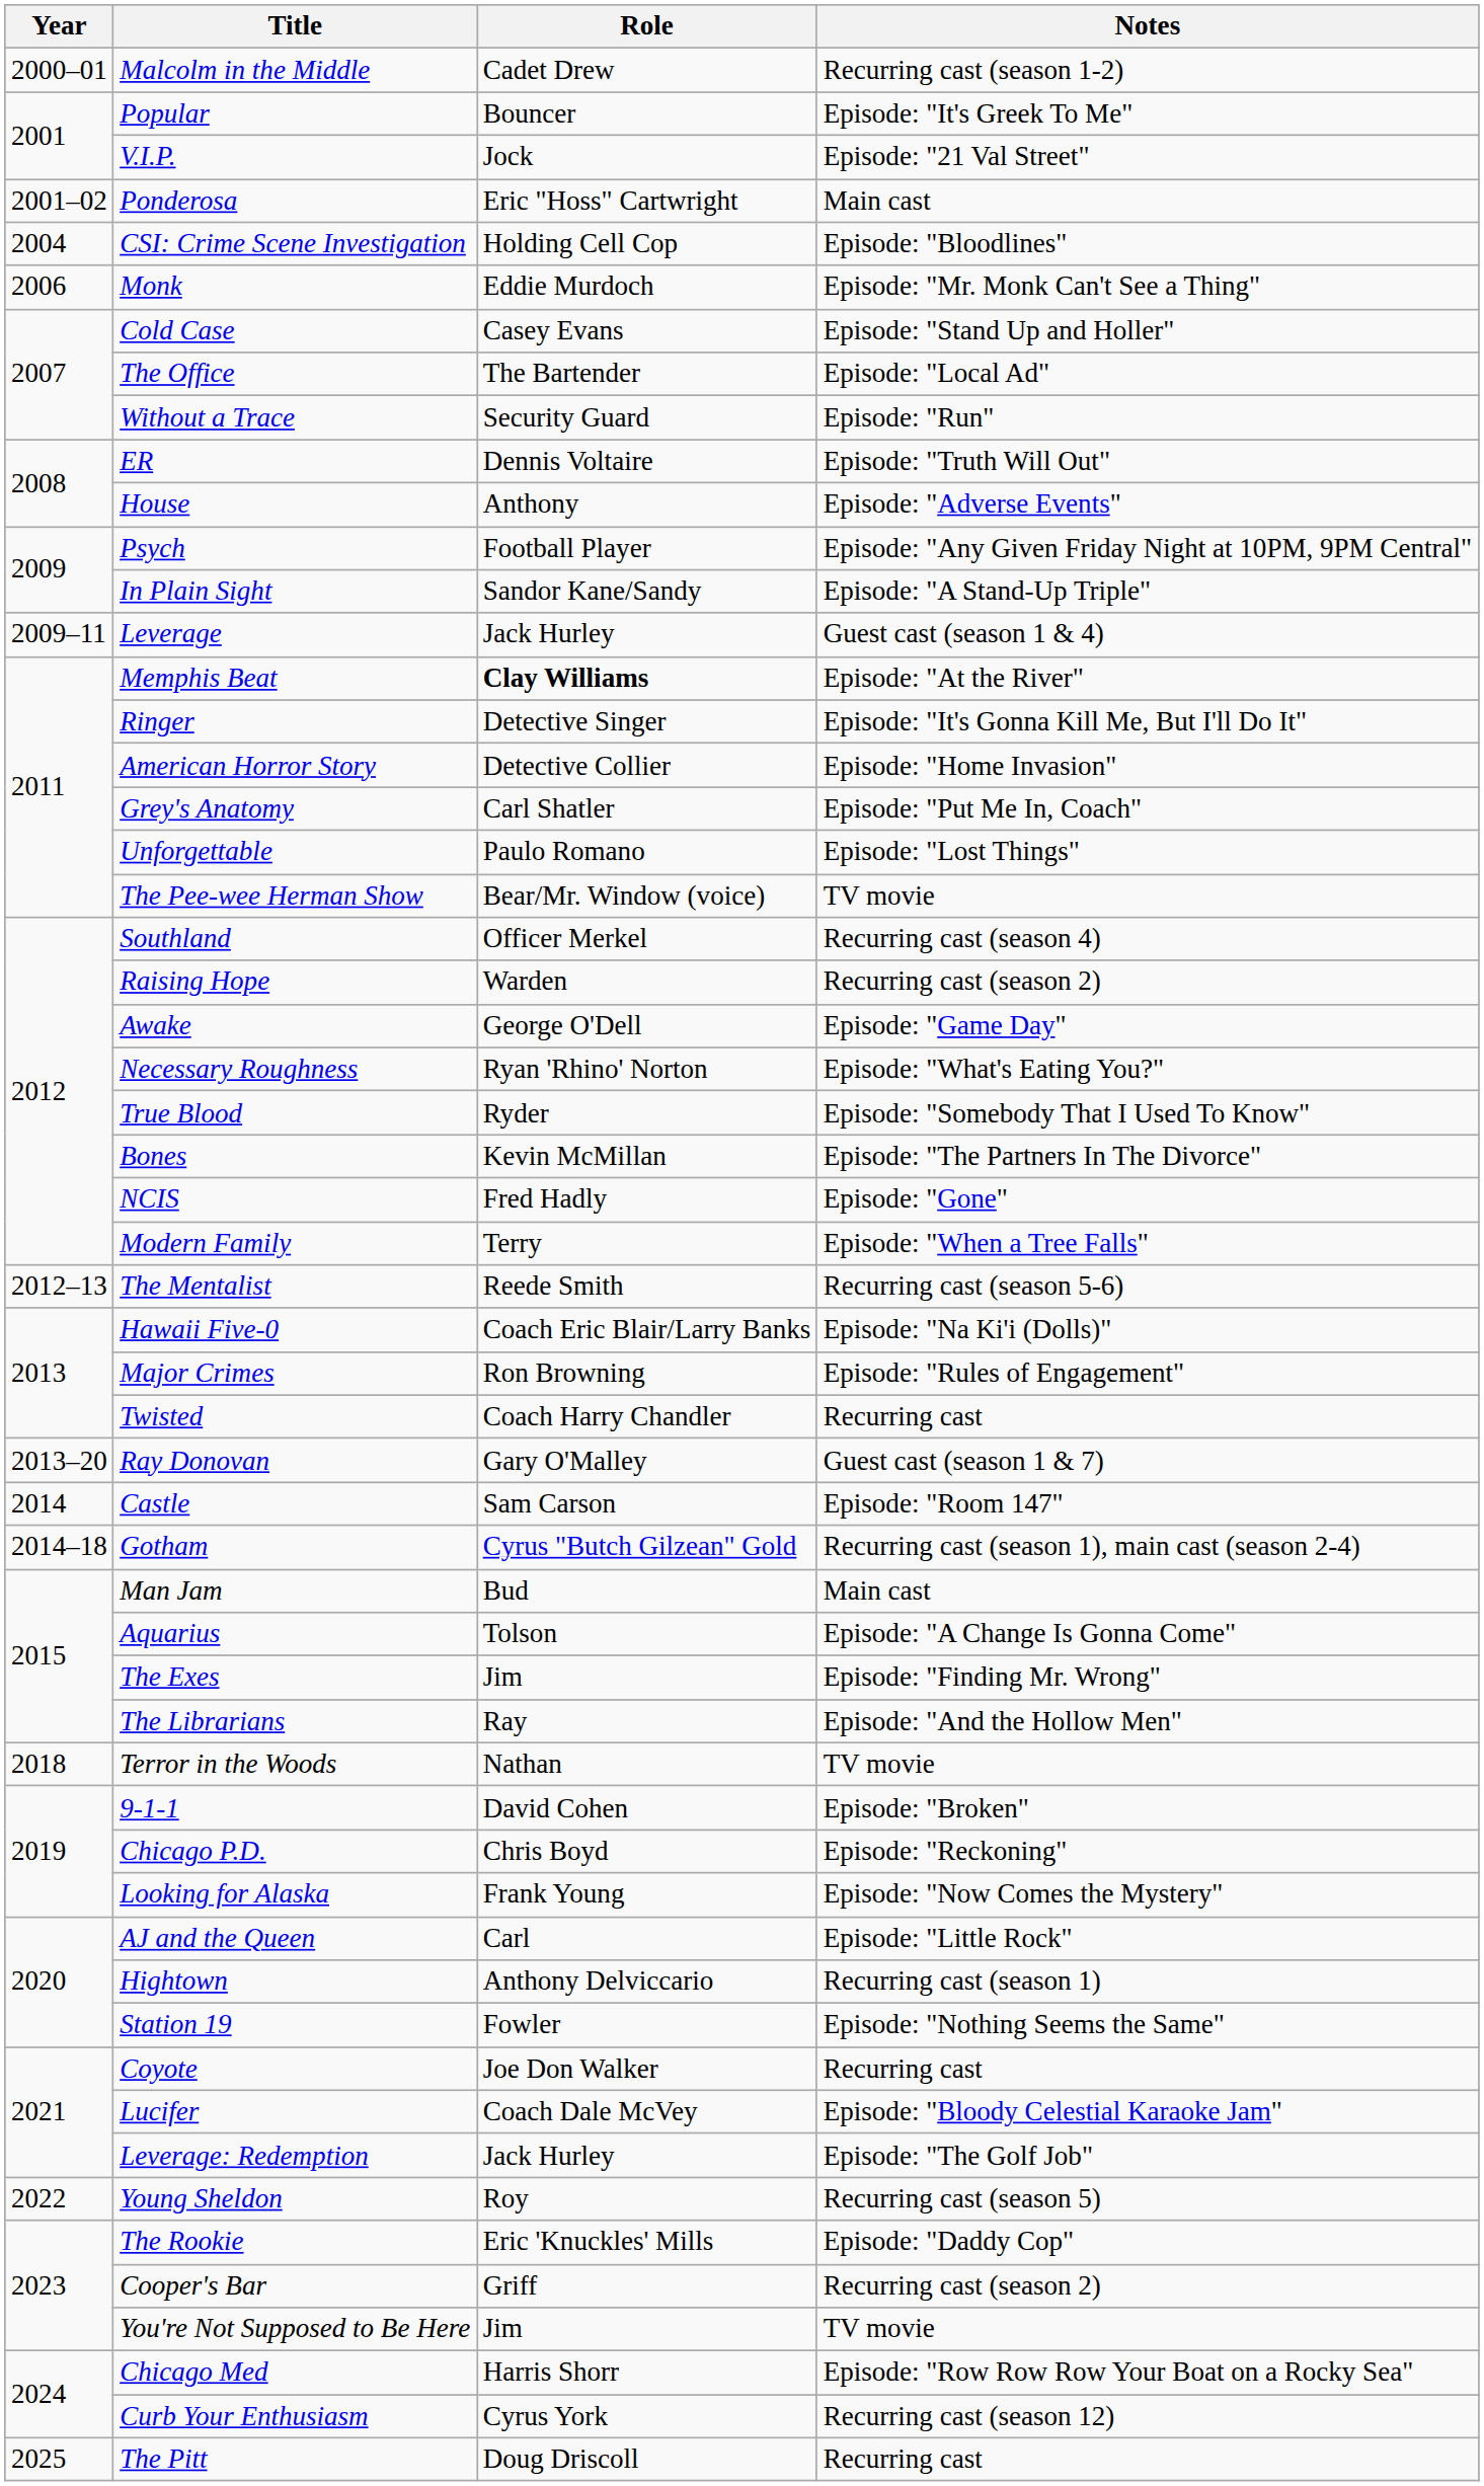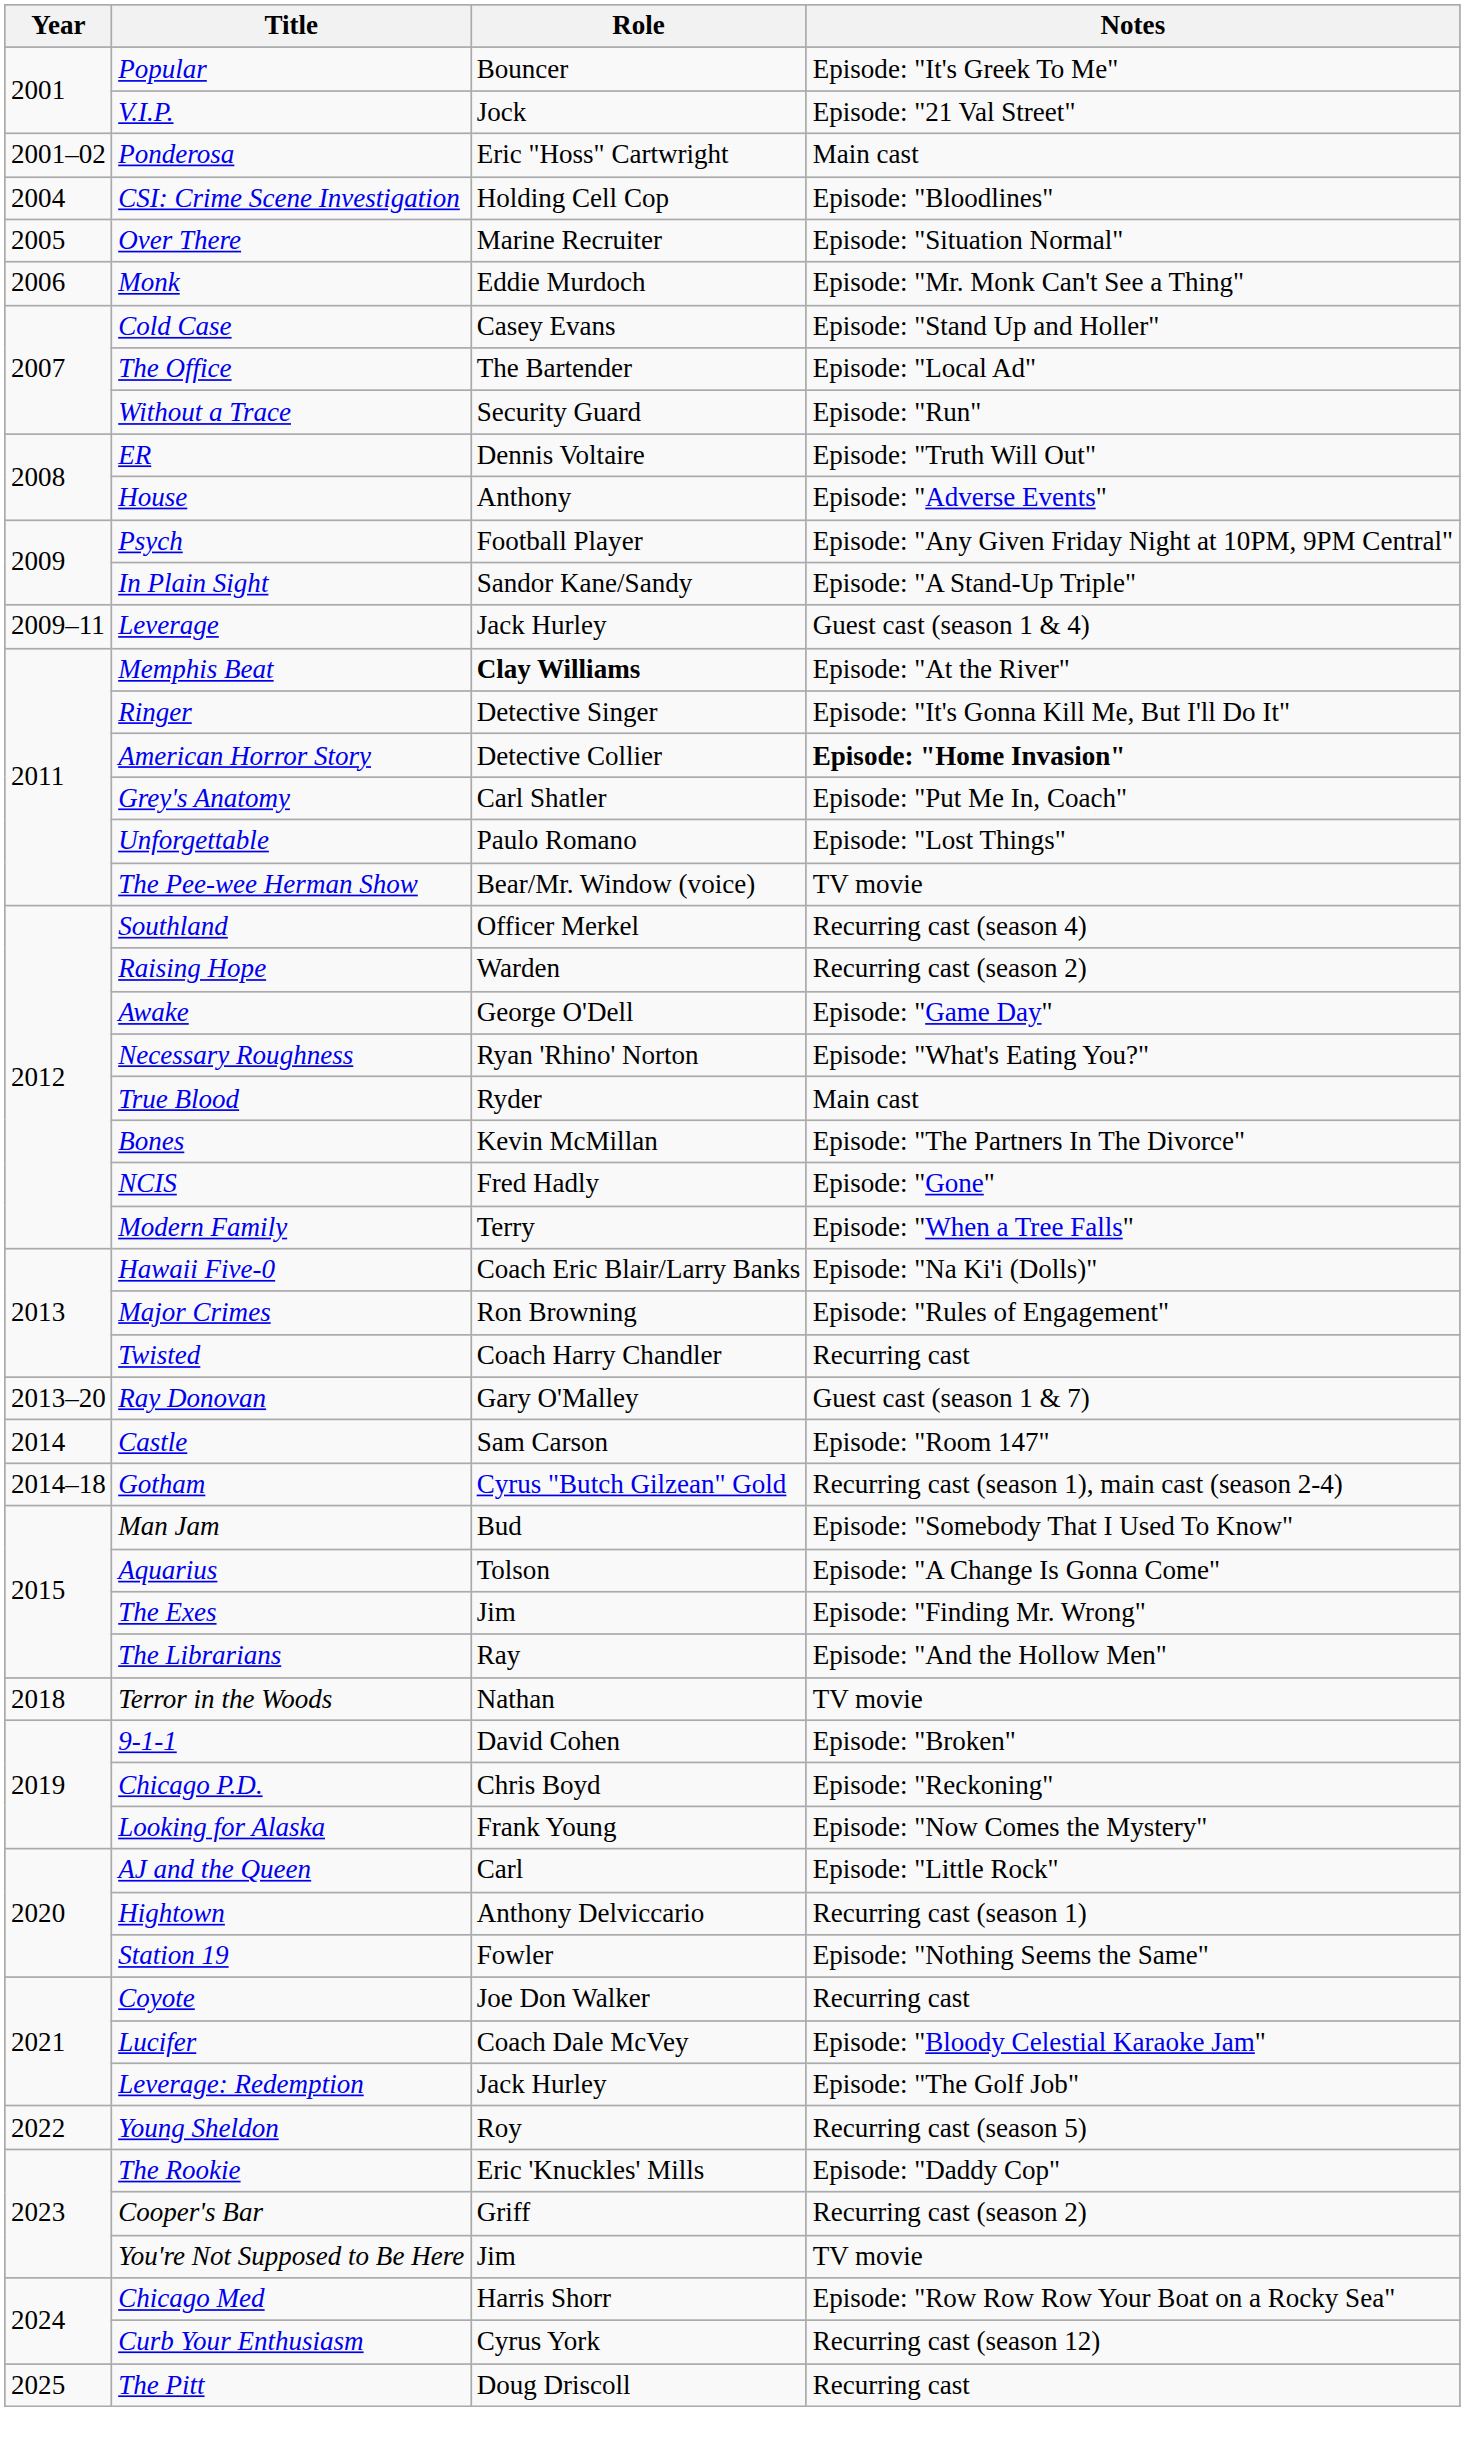- row: 2000–01 | Malcolm in the Middle | Cadet Drew | Recurring cast (season 1-2)
+ row: 2005 | Over There | Marine Recruiter | Episode: "Situation Normal"
American Horror Story | Notes: normal -> bold
True Blood | Notes: Episode: "Somebody That I Used To Know" -> Main cast
- row: 2012–13 | The Mentalist | Reede Smith | Recurring cast (season 5-6)
Man Jam | Notes: Main cast -> Episode: "Somebody That I Used To Know"
